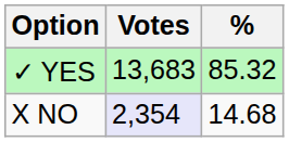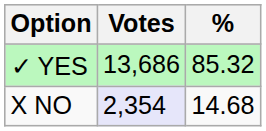✓ YES | Votes: 13,683 -> 13,686
